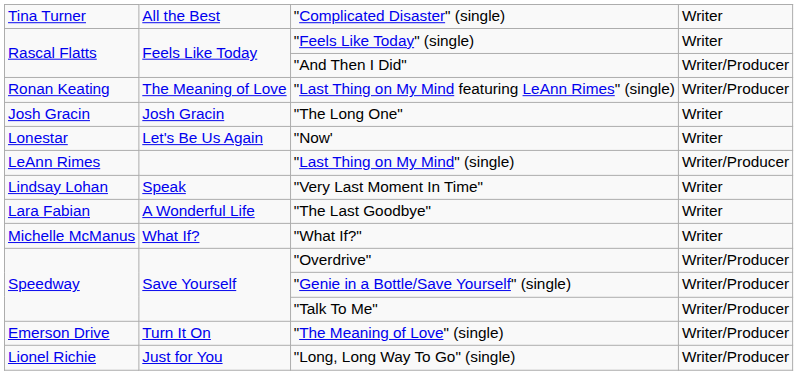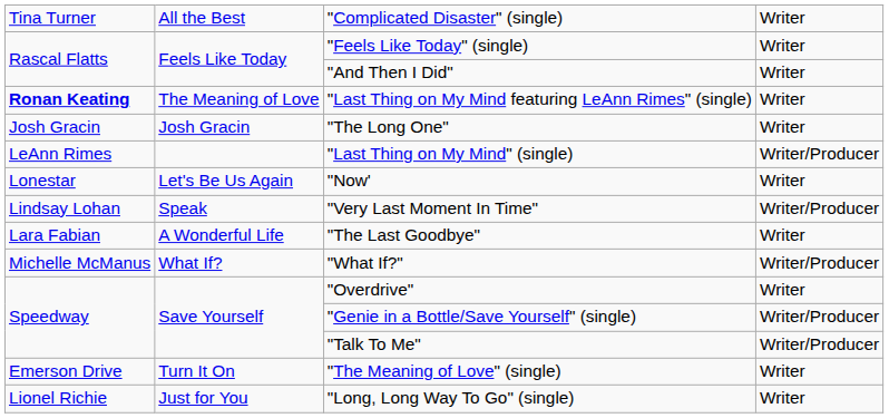"And Then I Did" | column 4: Writer/Producer -> Writer
"Last Thing on My Mind featuring LeAnn Rimes" (single) | column 1: normal -> bold
"Last Thing on My Mind featuring LeAnn Rimes" (single) | column 4: Writer/Producer -> Writer
rows swapped: "Last Thing on My Mind" (single) <-> "Now'
"Very Last Moment In Time" | column 4: Writer -> Writer/Producer
"What If?" | column 4: Writer -> Writer/Producer
"Overdrive" | column 4: Writer/Producer -> Writer
"The Meaning of Love" (single) | column 4: Writer/Producer -> Writer
"Long, Long Way To Go" (single) | column 4: Writer/Producer -> Writer
